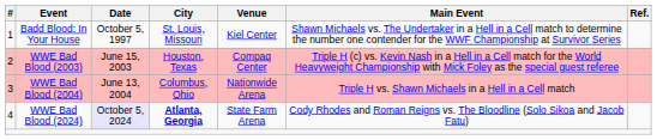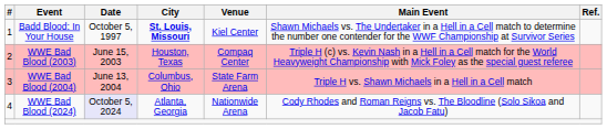Badd Blood: In Your House | City: normal -> bold
WWE Bad Blood (2004) | Venue: Nationwide Arena -> State Farm Arena
WWE Bad Blood (2024) | City: bold -> normal
WWE Bad Blood (2024) | Venue: State Farm Arena -> Nationwide Arena
